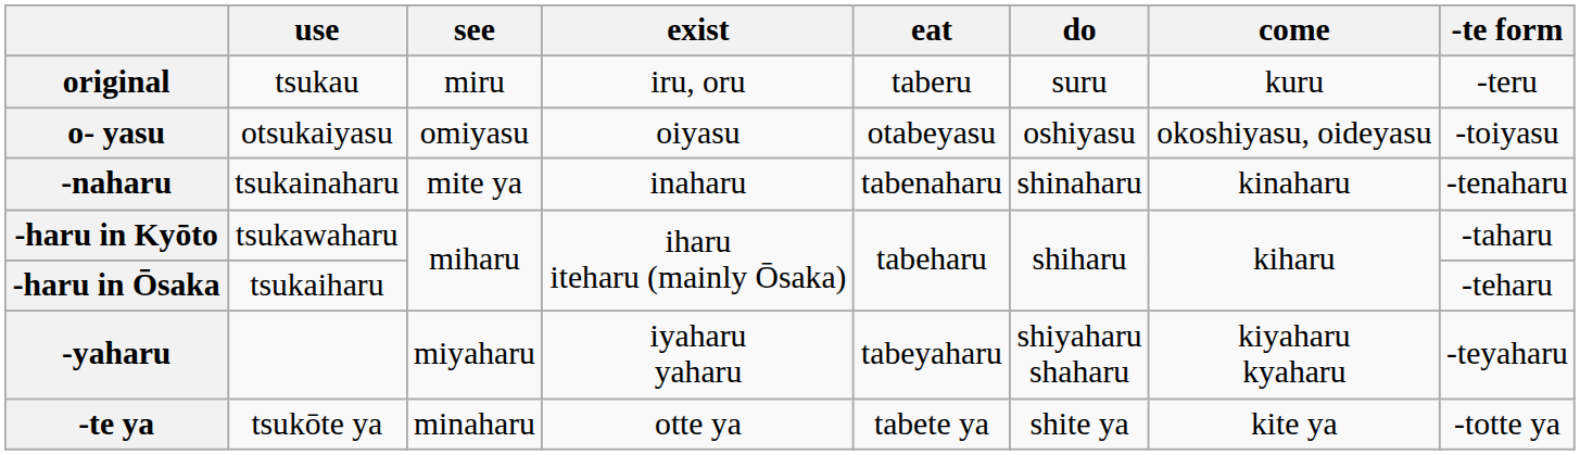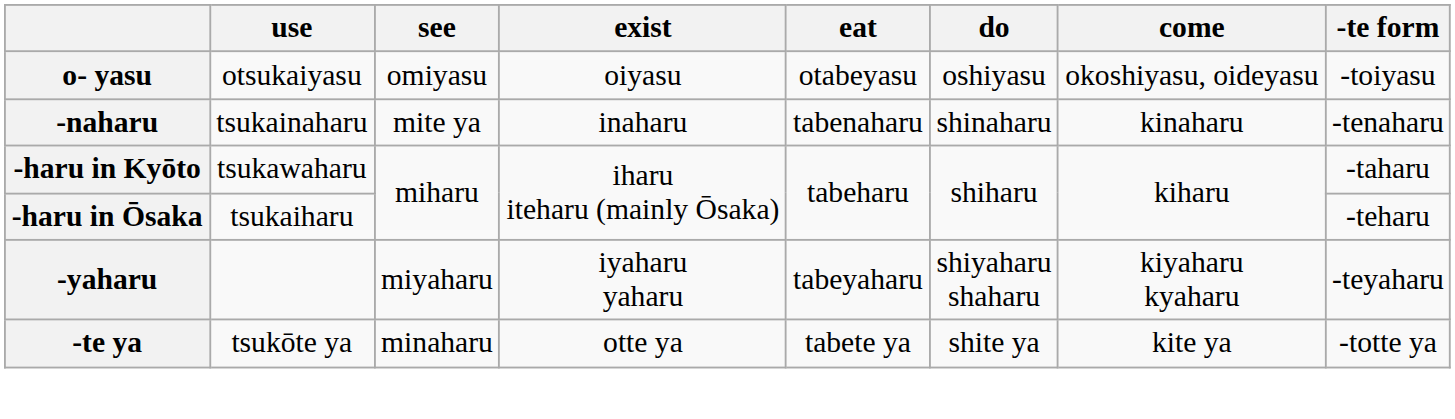- row: original | tsukau | miru | iru, oru | taberu | suru | kuru | -teru
